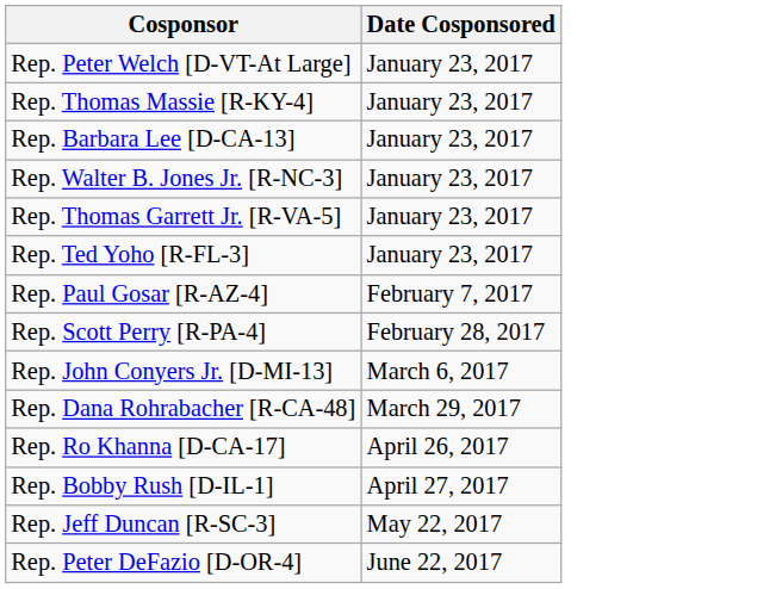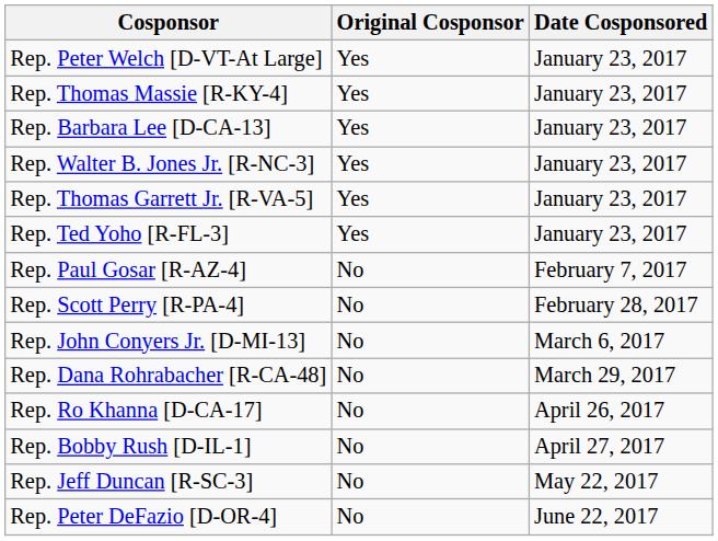+ column: Original Cosponsor | Yes | Yes | Yes | Yes | Yes | Yes | No | No | No | No | No | No | No | No
